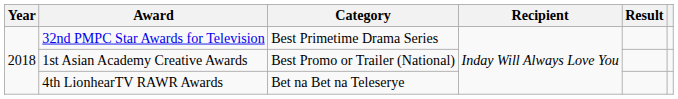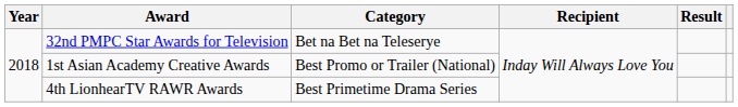32nd PMPC Star Awards for Television | Category: Best Primetime Drama Series -> Bet na Bet na Teleserye
4th LionhearTV RAWR Awards | Category: Bet na Bet na Teleserye -> Best Primetime Drama Series
